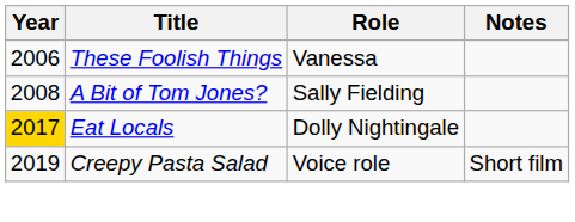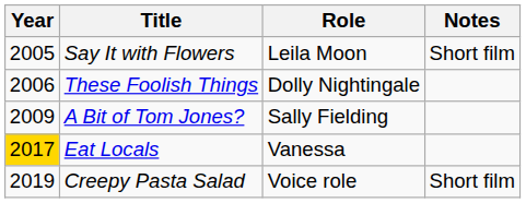+ row: 2005 | Say It with Flowers | Leila Moon | Short film
These Foolish Things | Role: Vanessa -> Dolly Nightingale
A Bit of Tom Jones? | Year: 2008 -> 2009
Eat Locals | Role: Dolly Nightingale -> Vanessa
